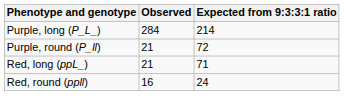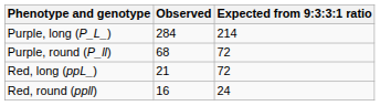Purple, round (P_ll) | Observed: 21 -> 68
Red, long (ppL_) | Expected from 9:3:3:1 ratio: 71 -> 72
